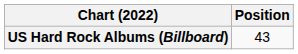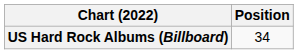US Hard Rock Albums (Billboard) | Position: 43 -> 34
